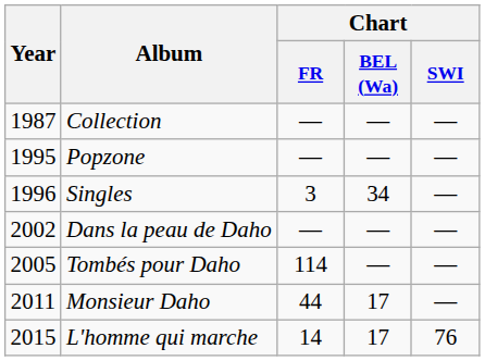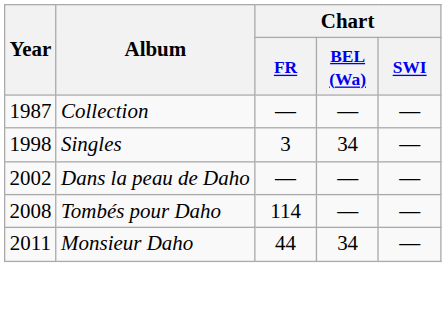- row: 1995 | Popzone | — | — | —
Singles | Year: 1996 -> 1998
Tombés pour Daho | Year: 2005 -> 2008
Monsieur Daho | Chart / BEL (Wa): 17 -> 34
- row: 2015 | L'homme qui marche | 14 | 17 | 76
